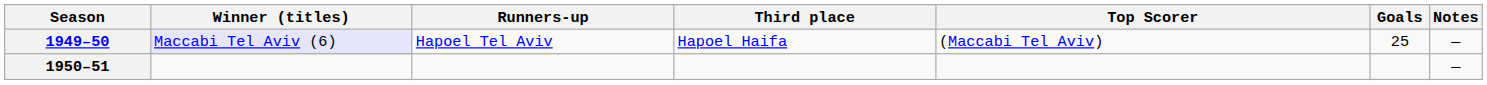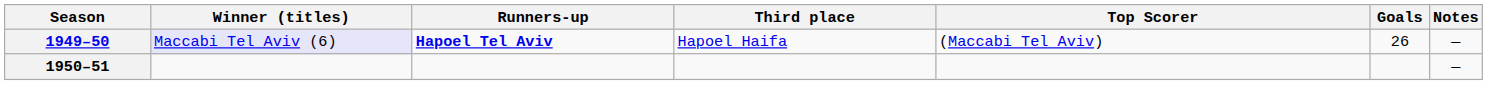1949–50 | Runners-up: normal -> bold
1949–50 | Goals: 25 -> 26
